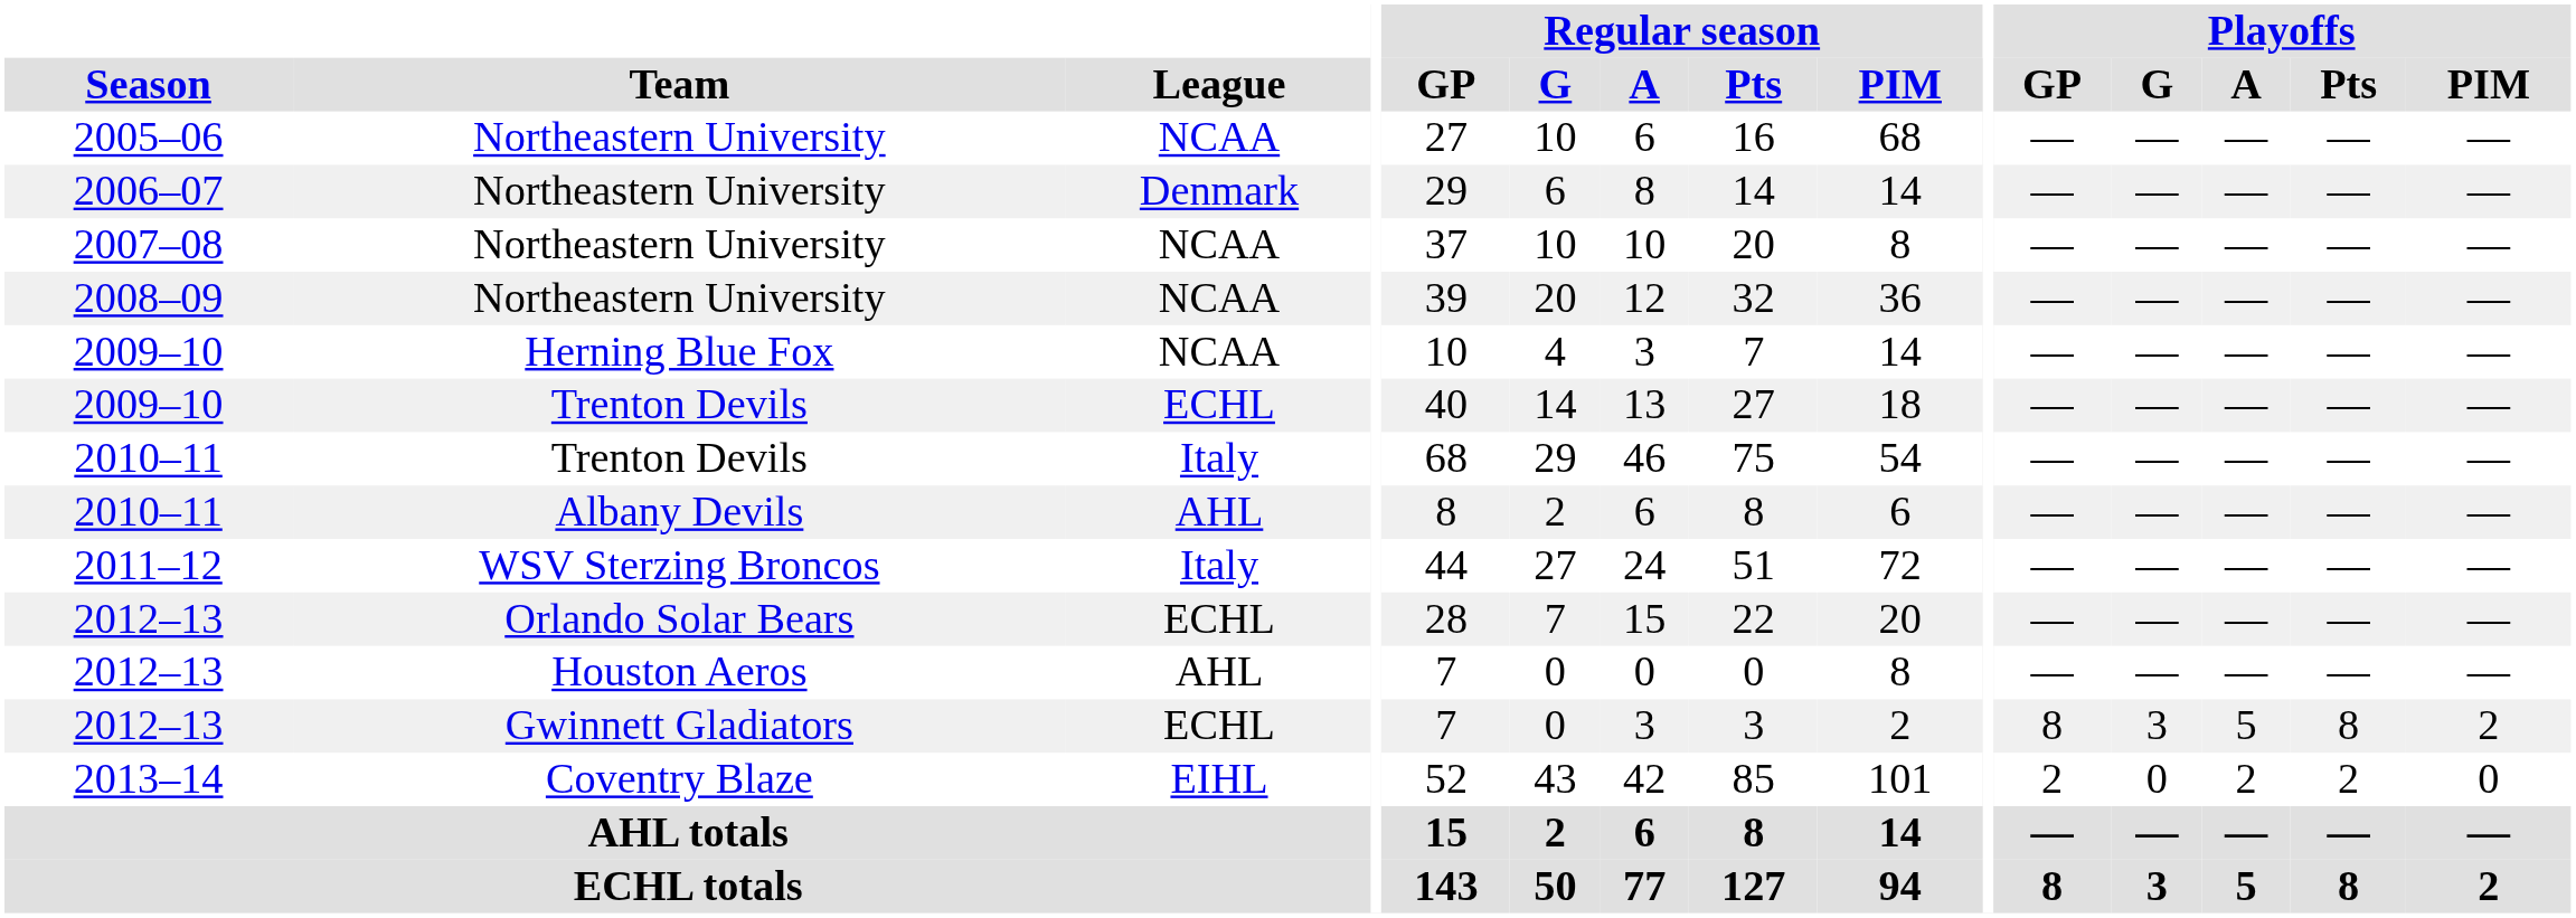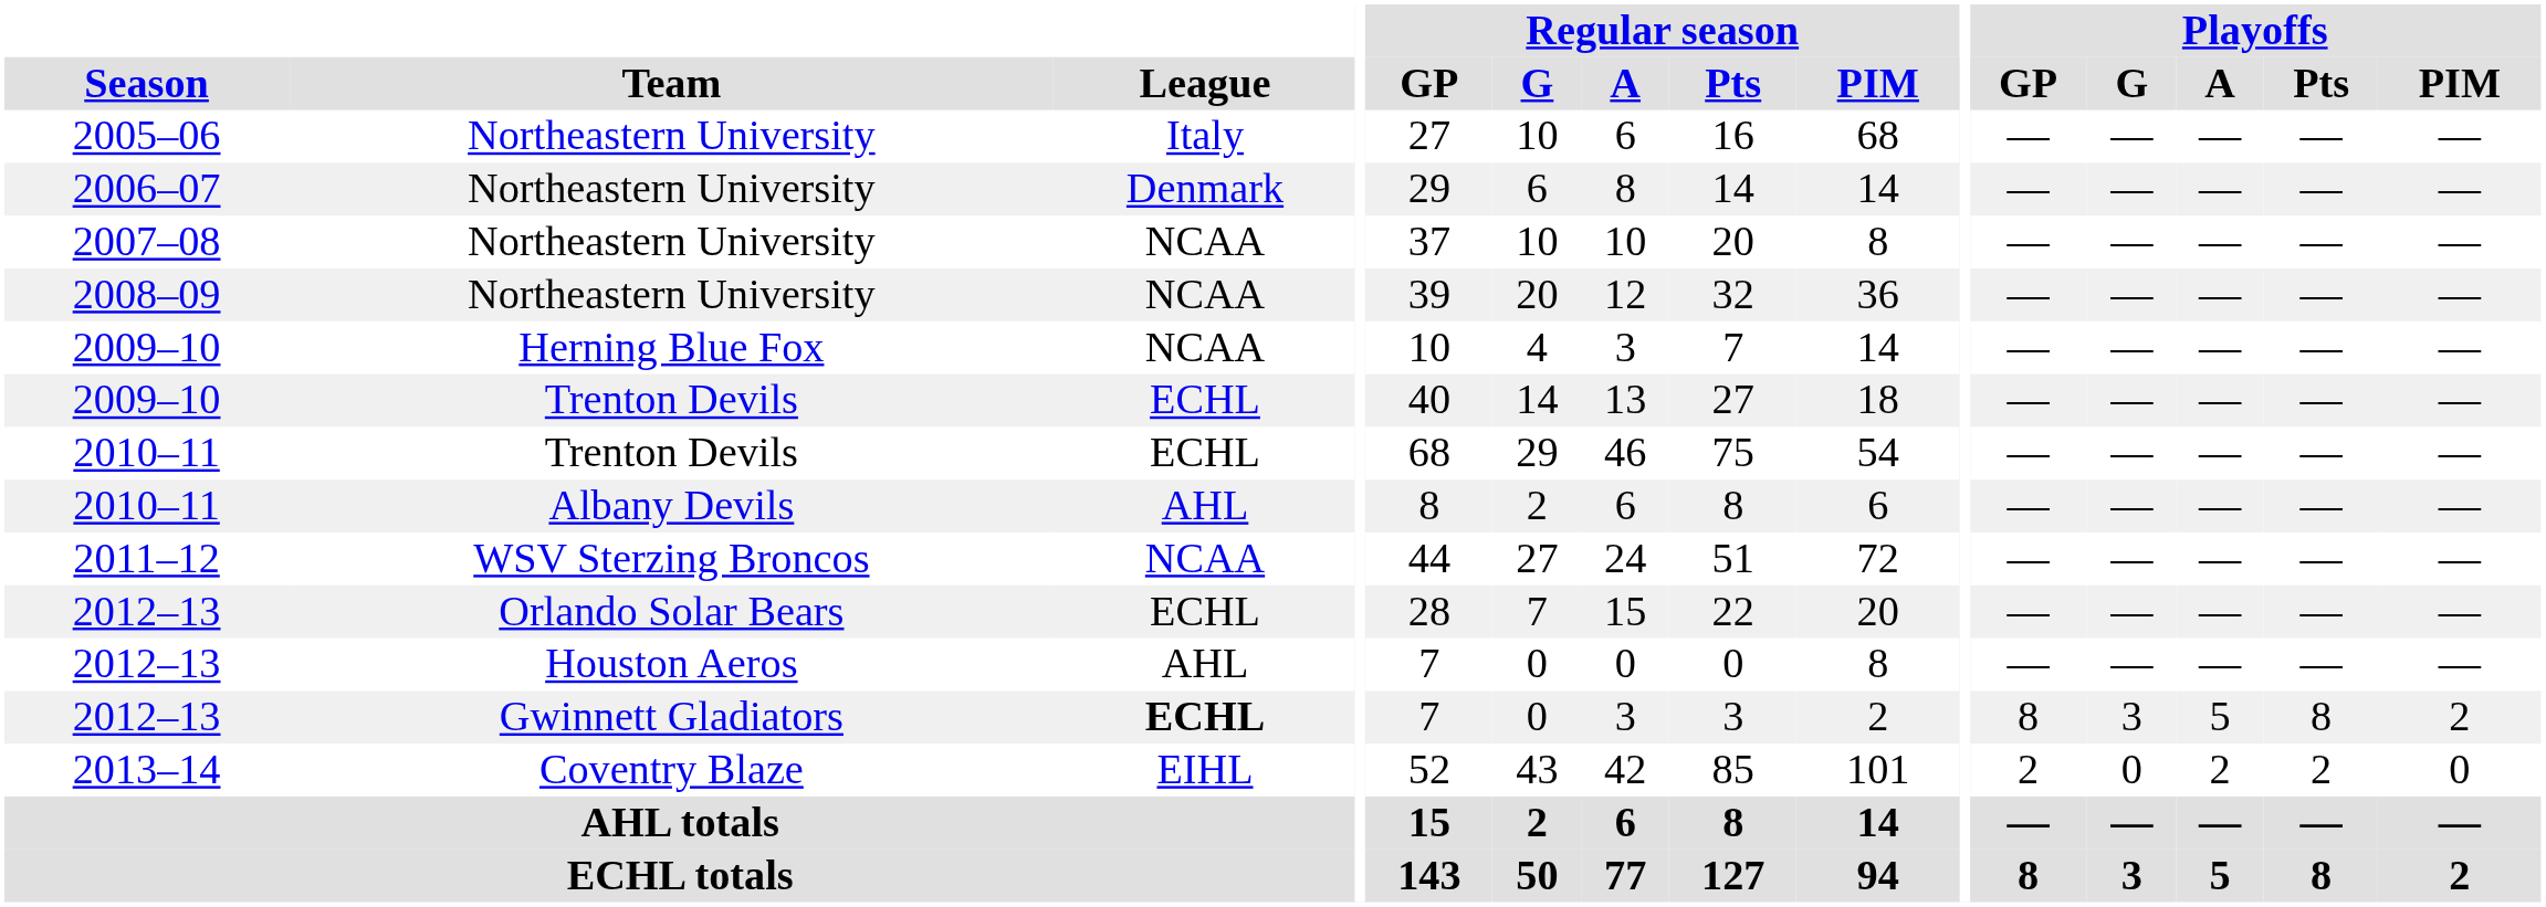2005–06 | League: NCAA -> Italy
2010–11 / Trenton Devils | League: Italy -> ECHL
2011–12 | League: Italy -> NCAA
2012–13 / Gwinnett Gladiators | League: normal -> bold
